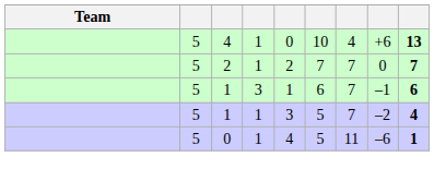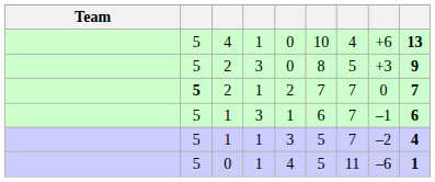+ row: 5 | 2 | 3 | 0 | 8 | 5 | +3 | 9
2 / 1 | column 2: normal -> bold
